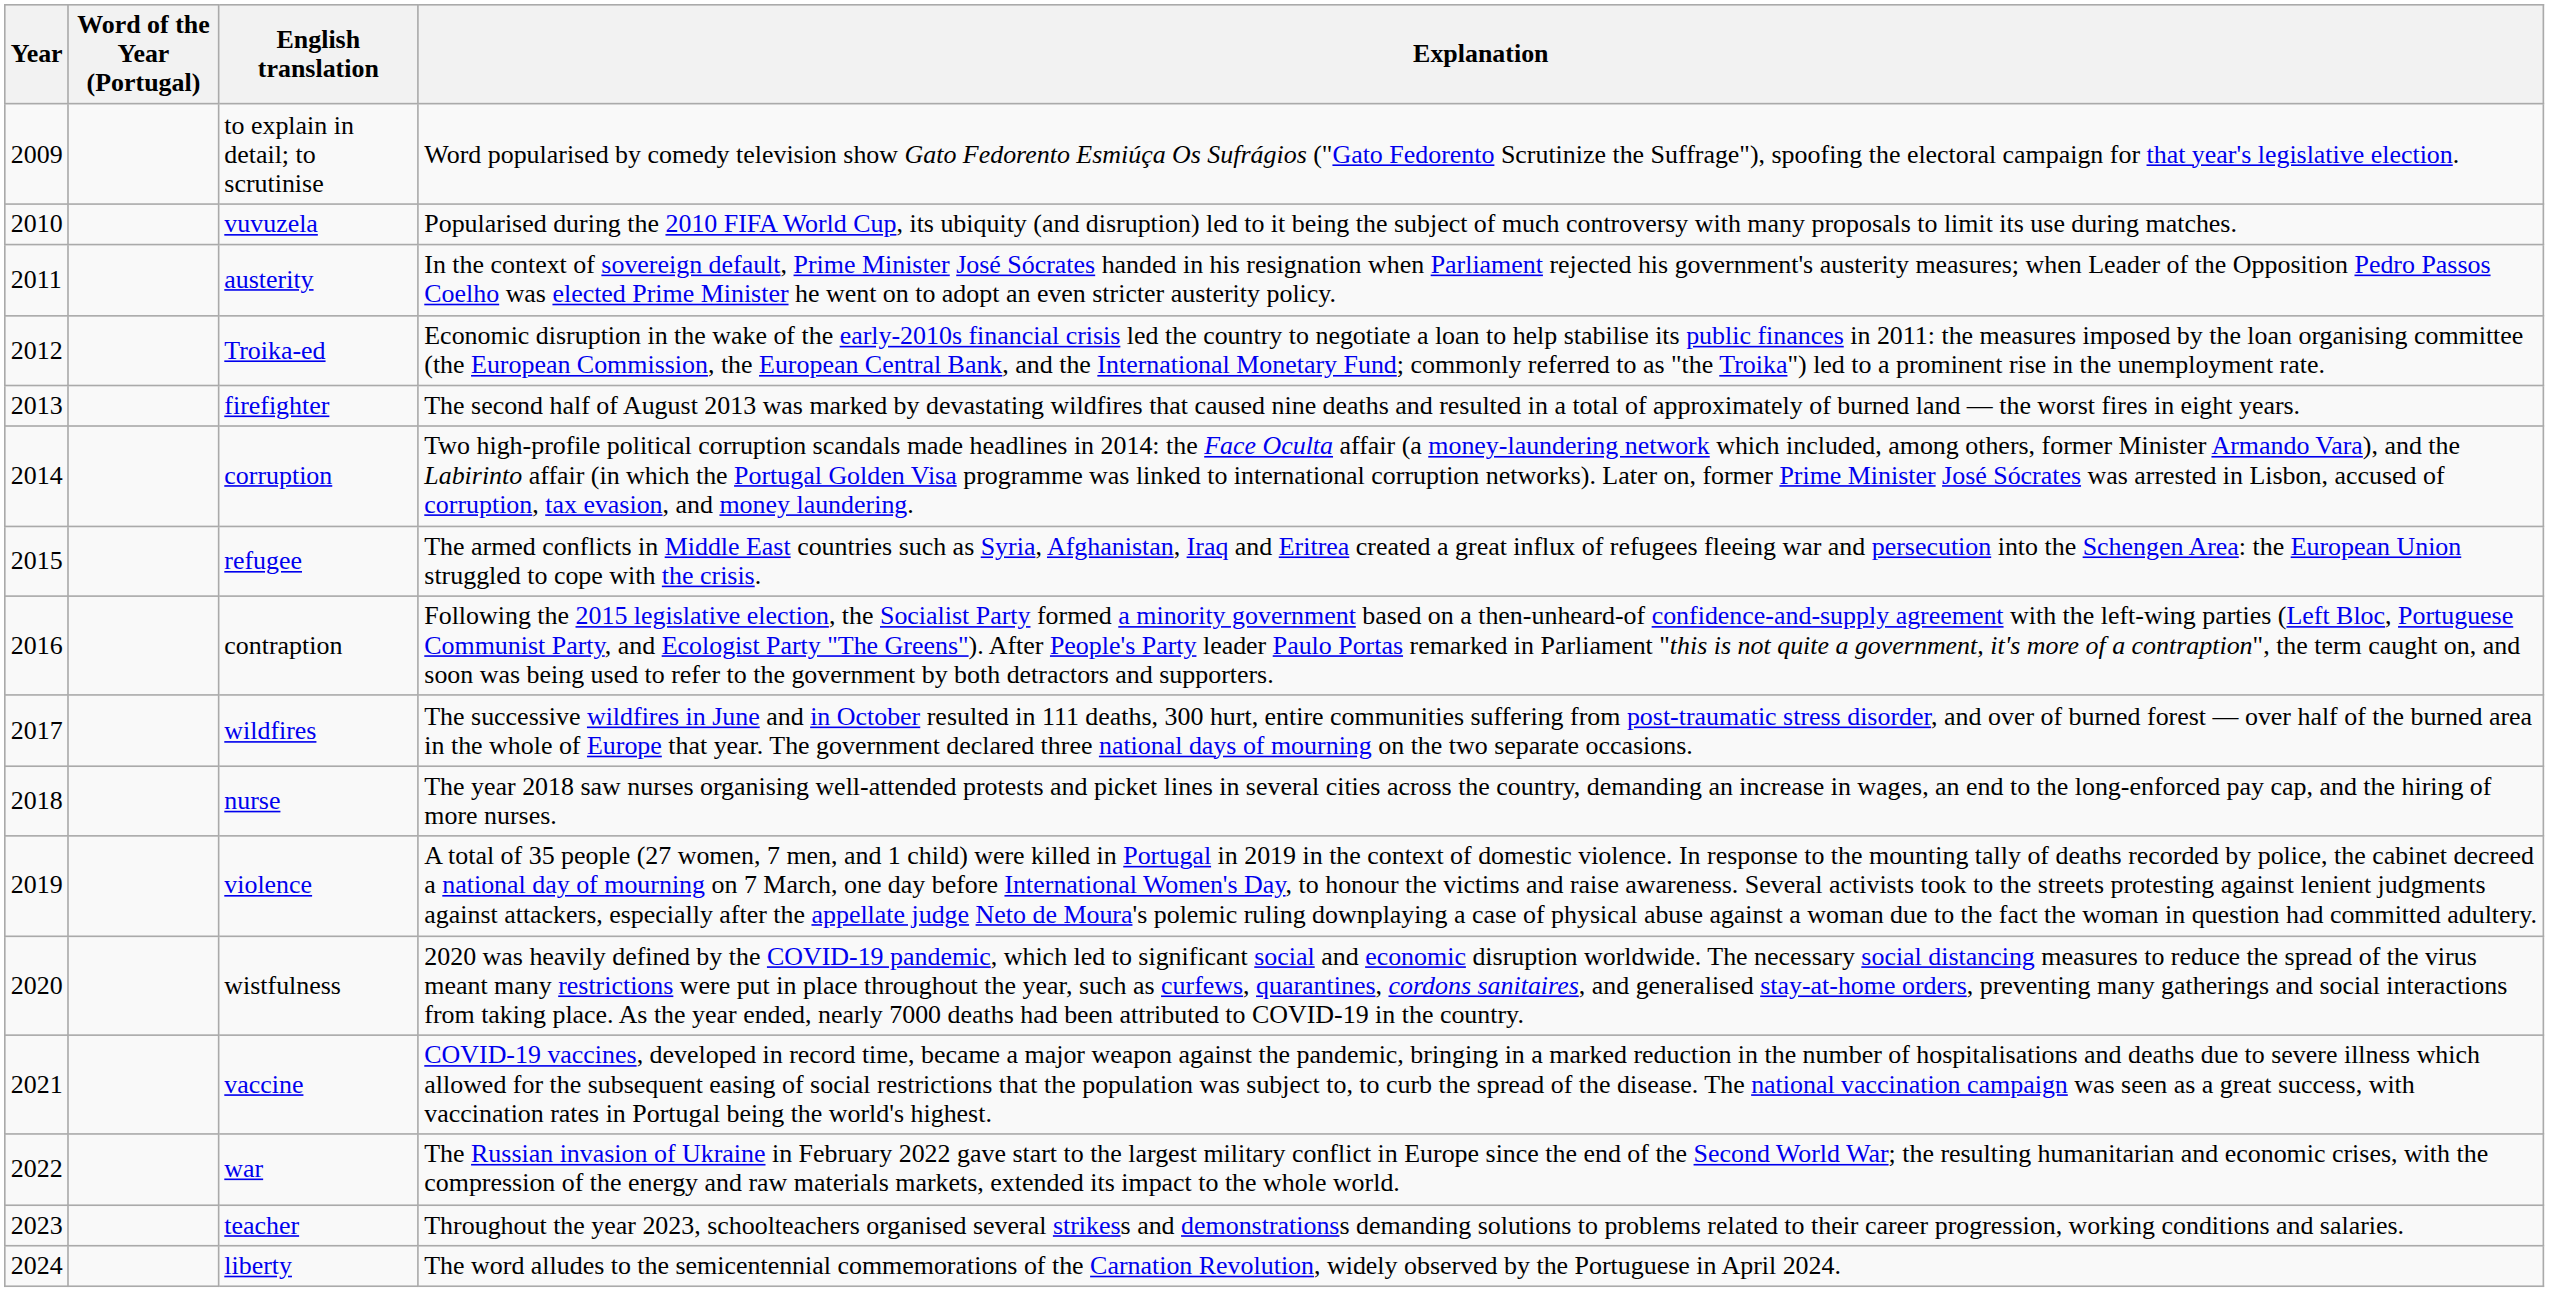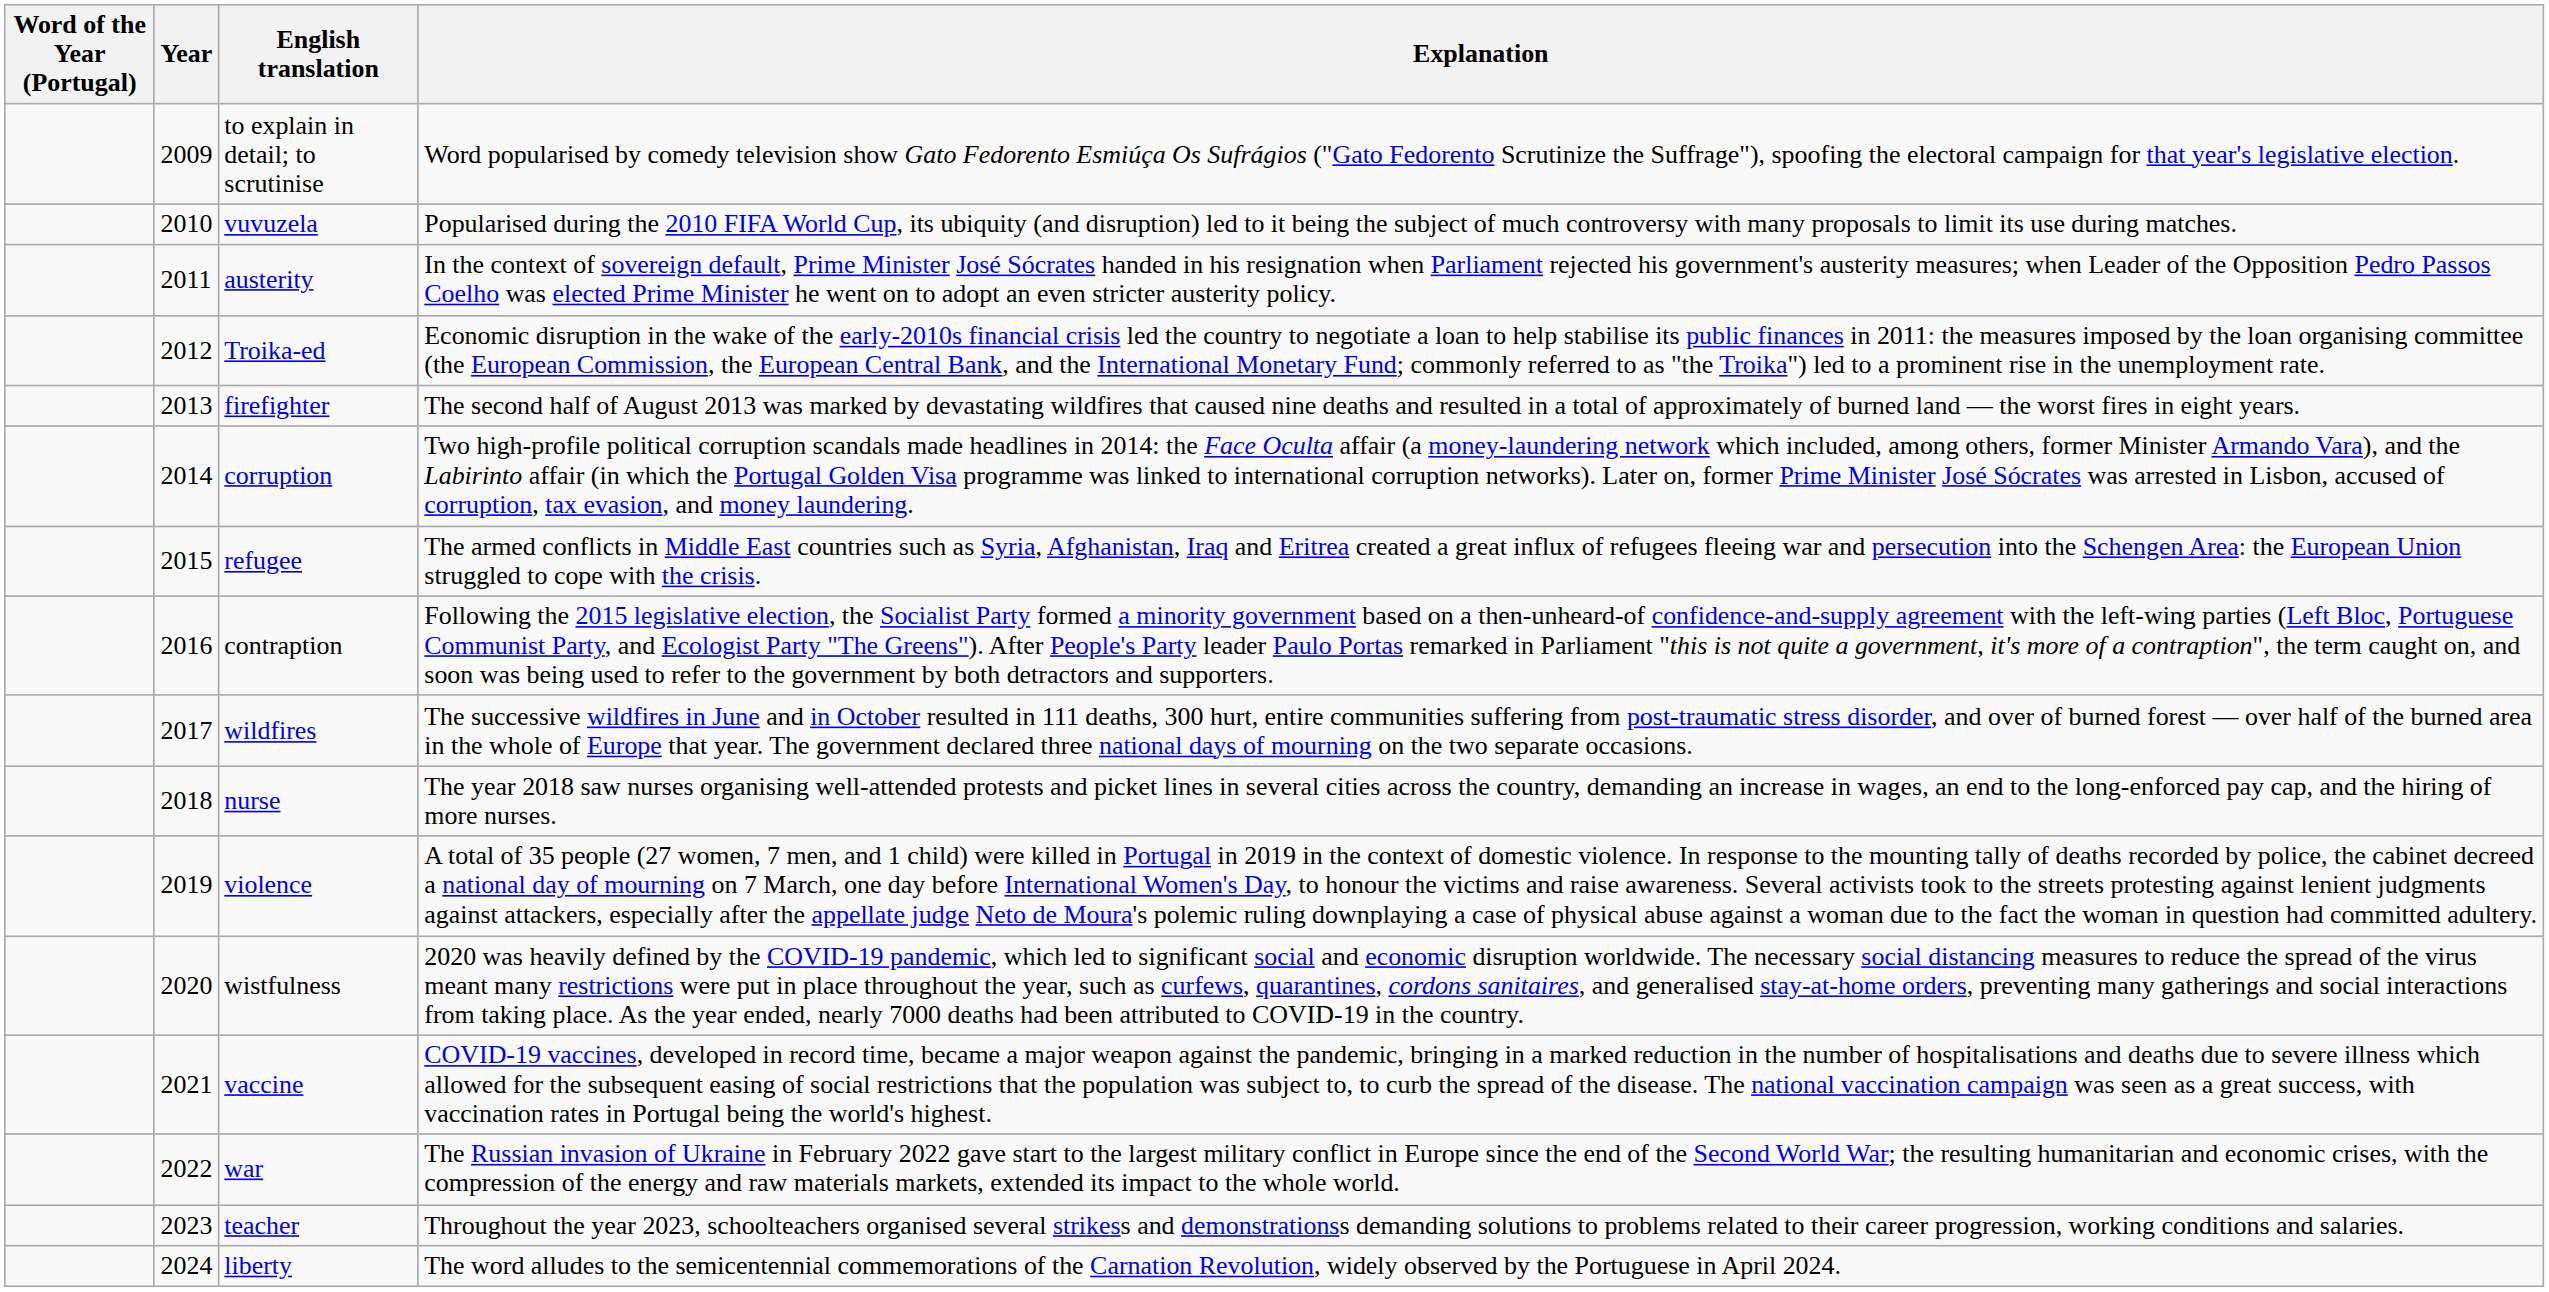columns swapped: Year <-> Word of the Year (Portugal)
